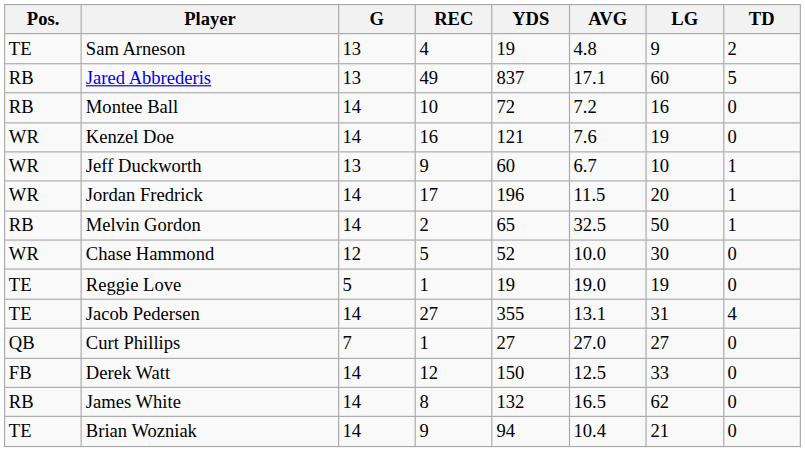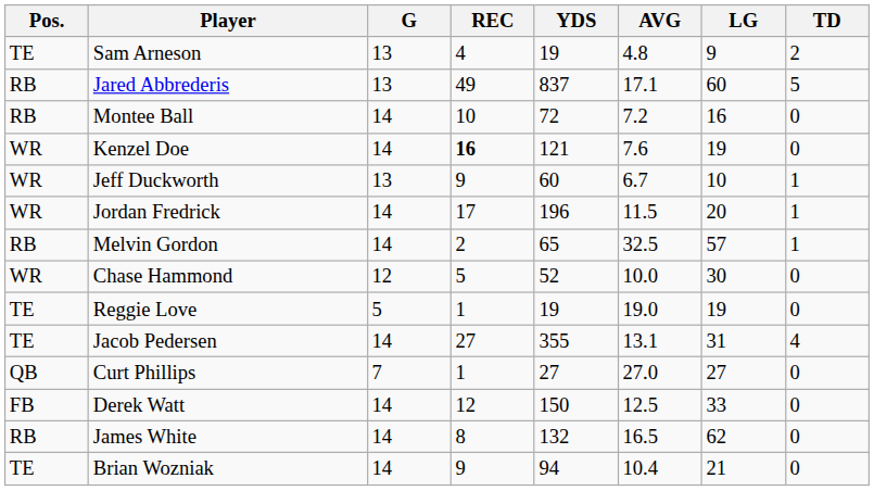Kenzel Doe | REC: normal -> bold
Melvin Gordon | LG: 50 -> 57
